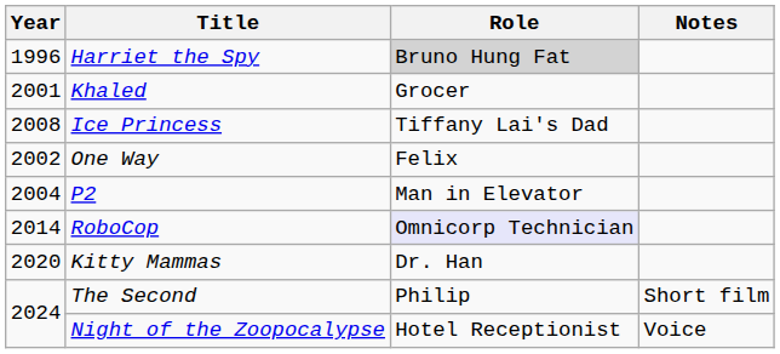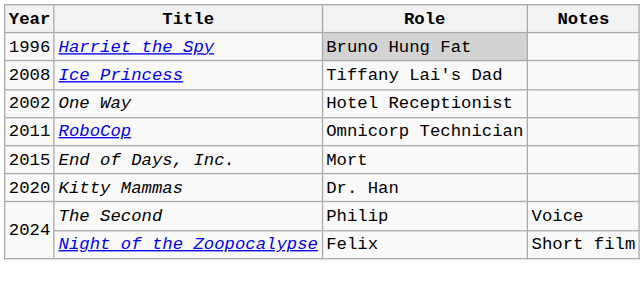- row: 2001 | Khaled | Grocer
One Way | Role: Felix -> Hotel Receptionist
- row: 2004 | P2 | Man in Elevator
RoboCop | Year: 2014 -> 2011
RoboCop | Role: lavender background -> no background
+ row: 2015 | End of Days, Inc. | Mort
The Second | Notes: Short film -> Voice
Night of the Zoopocalypse | Role: Hotel Receptionist -> Felix
Night of the Zoopocalypse | Notes: Voice -> Short film
